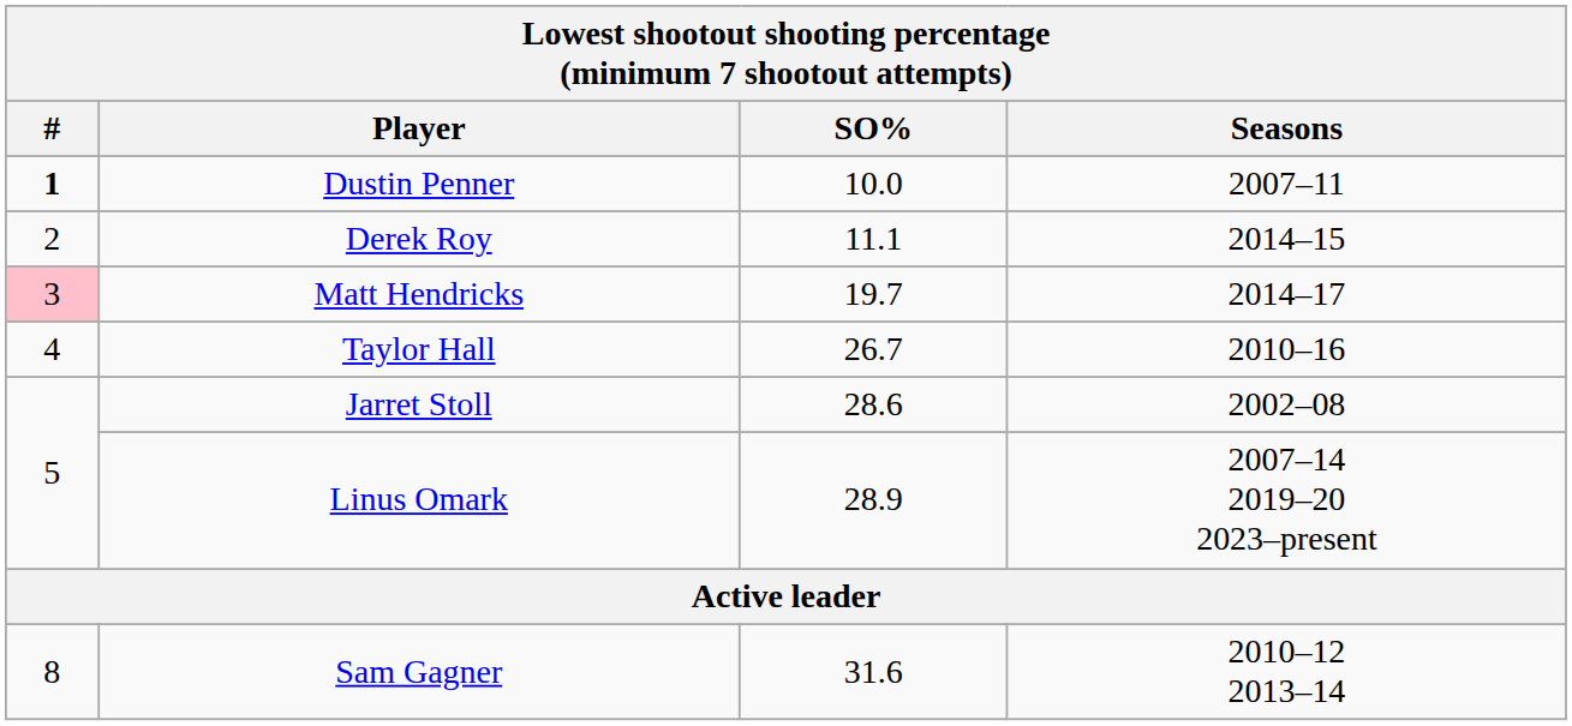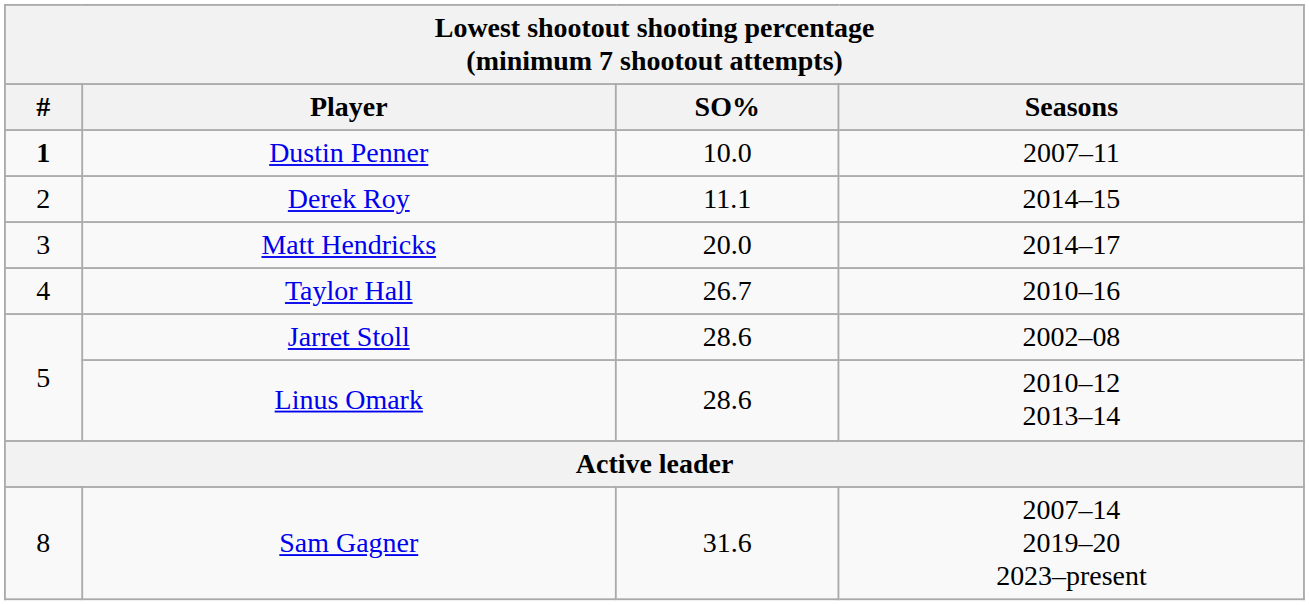Matt Hendricks | #: pink background -> no background
Matt Hendricks | SO%: 19.7 -> 20.0
Linus Omark | SO%: 28.9 -> 28.6
Linus Omark | Seasons: 2007–14 2019–20 2023–present -> 2010–12 2013–14
Sam Gagner | Seasons: 2010–12 2013–14 -> 2007–14 2019–20 2023–present
